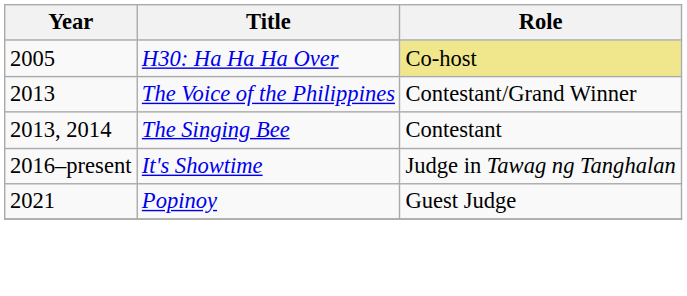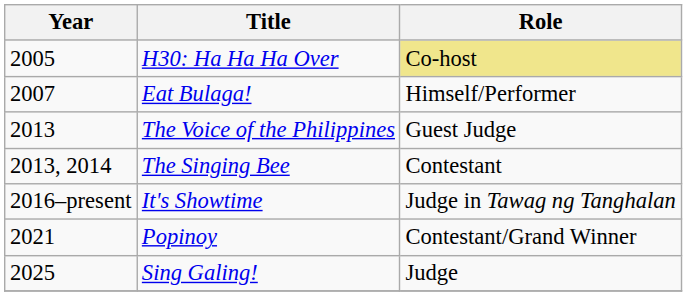+ row: 2007 | Eat Bulaga! | Himself/Performer
The Voice of the Philippines | Role: Contestant/Grand Winner -> Guest Judge
Popinoy | Role: Guest Judge -> Contestant/Grand Winner
+ row: 2025 | Sing Galing! | Judge
